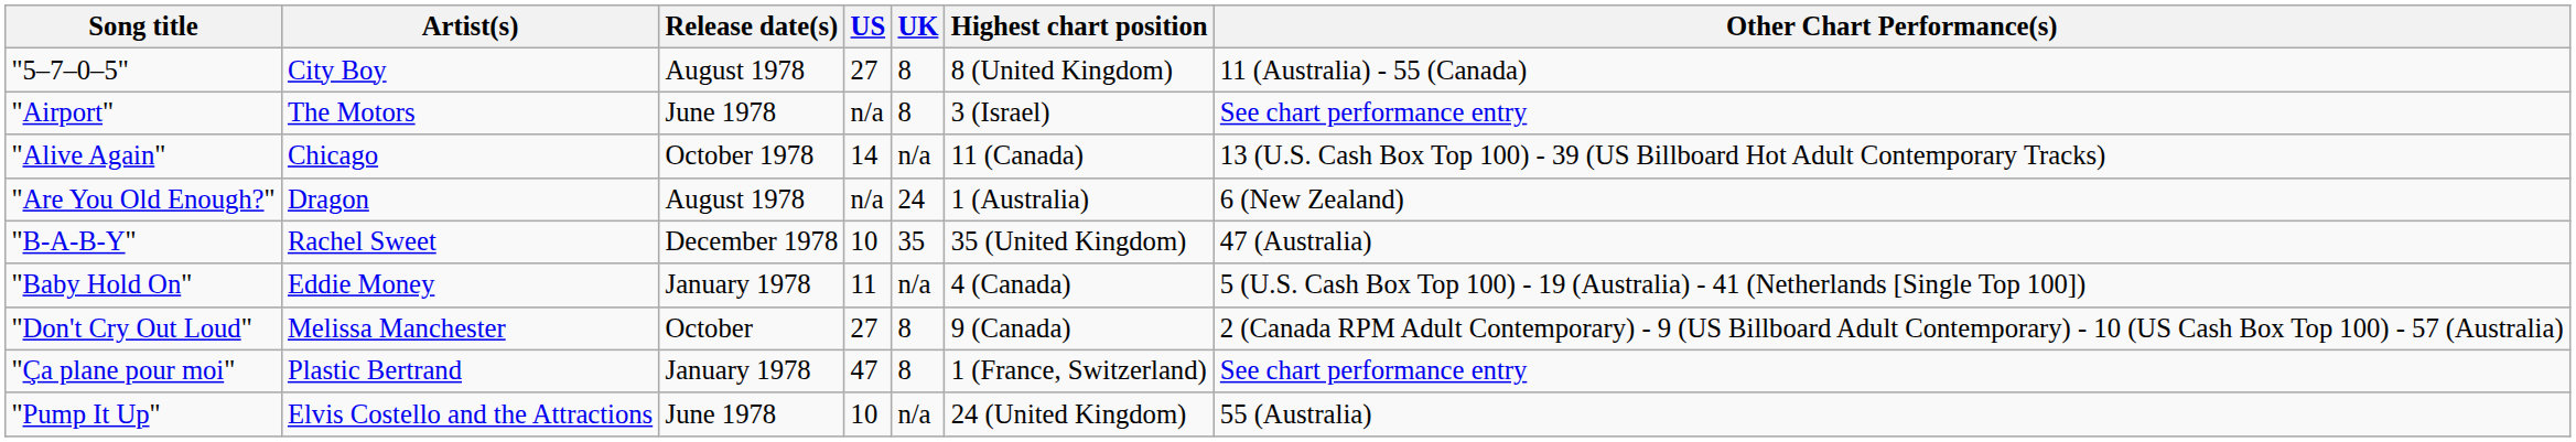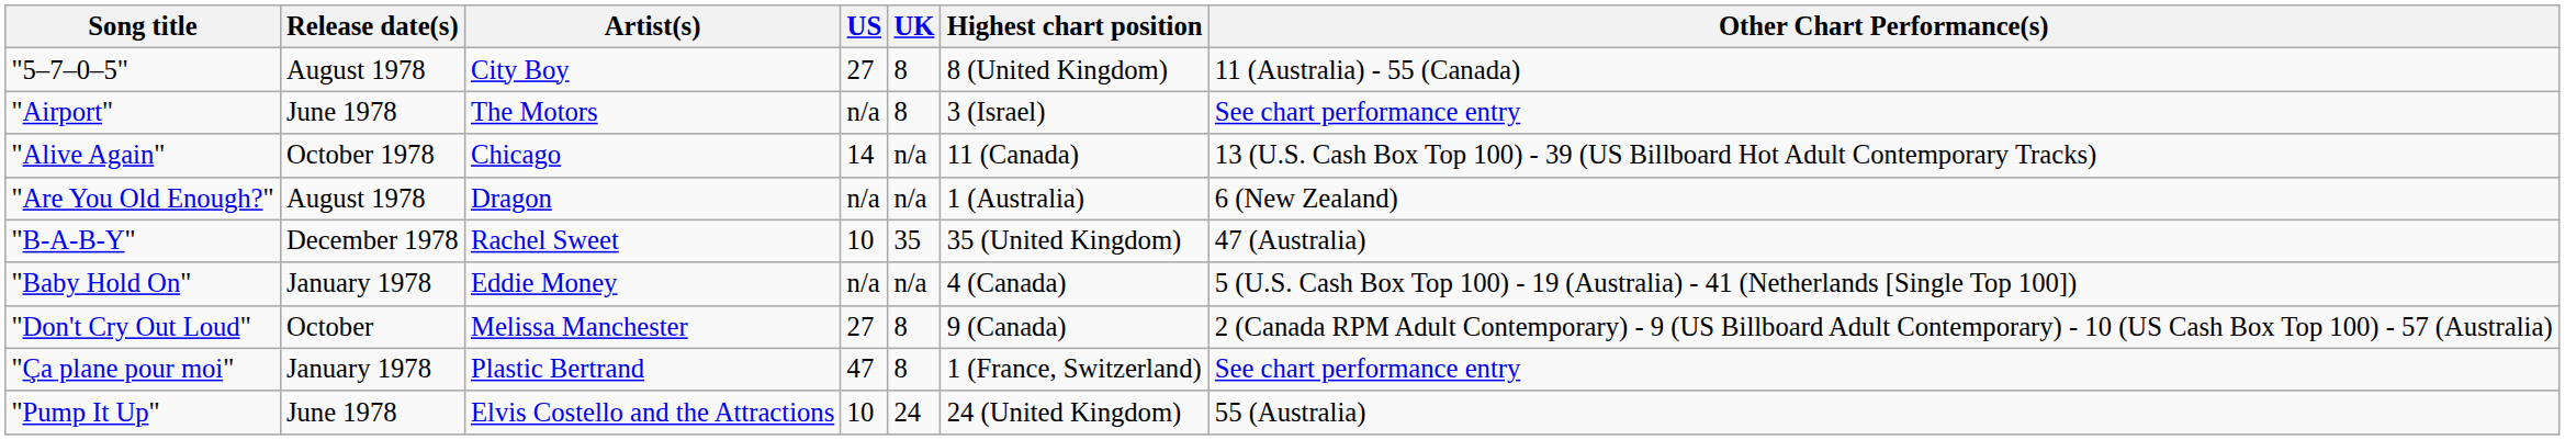columns swapped: Artist(s) <-> Release date(s)
"Are You Old Enough?" | UK: 24 -> n/a
"Baby Hold On" | US: 11 -> n/a
"Pump It Up" | UK: n/a -> 24
